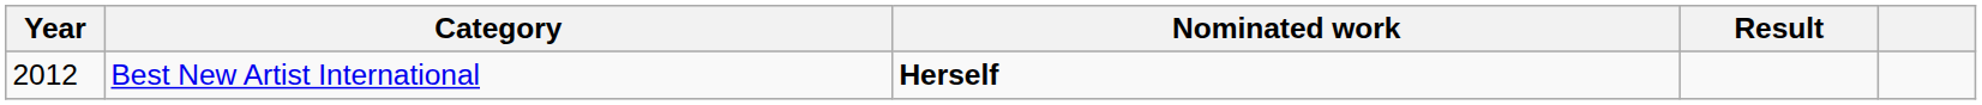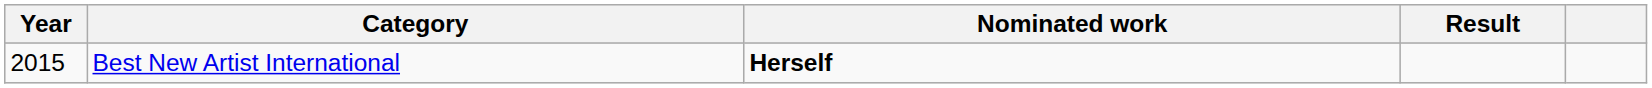Best New Artist International | Year: 2012 -> 2015
